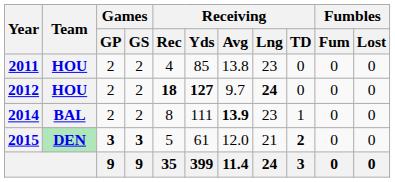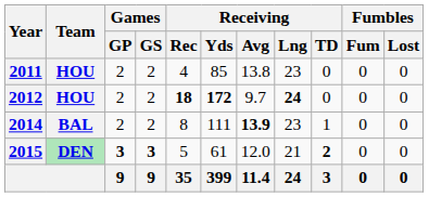2012 | Receiving / Yds: 127 -> 172
